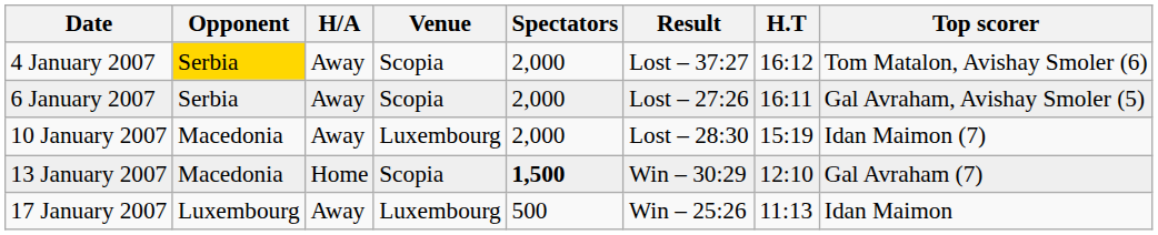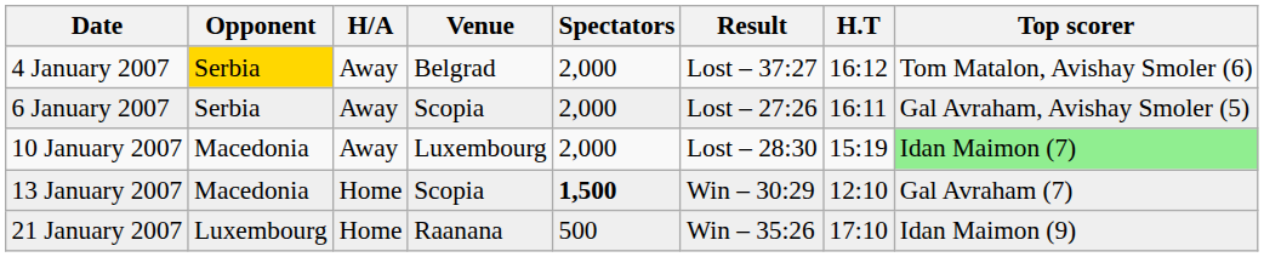4 January 2007 | Venue: Scopia -> Belgrad
10 January 2007 | Top scorer: no background -> lightgreen background
- row: 17 January 2007 | Luxembourg | Away | Luxembourg | 500 | Win – 25:26 | 11:13 | Idan Maimon
+ row: 21 January 2007 | Luxembourg | Home | Raanana | 500 | Win – 35:26 | 17:10 | Idan Maimon (9)
